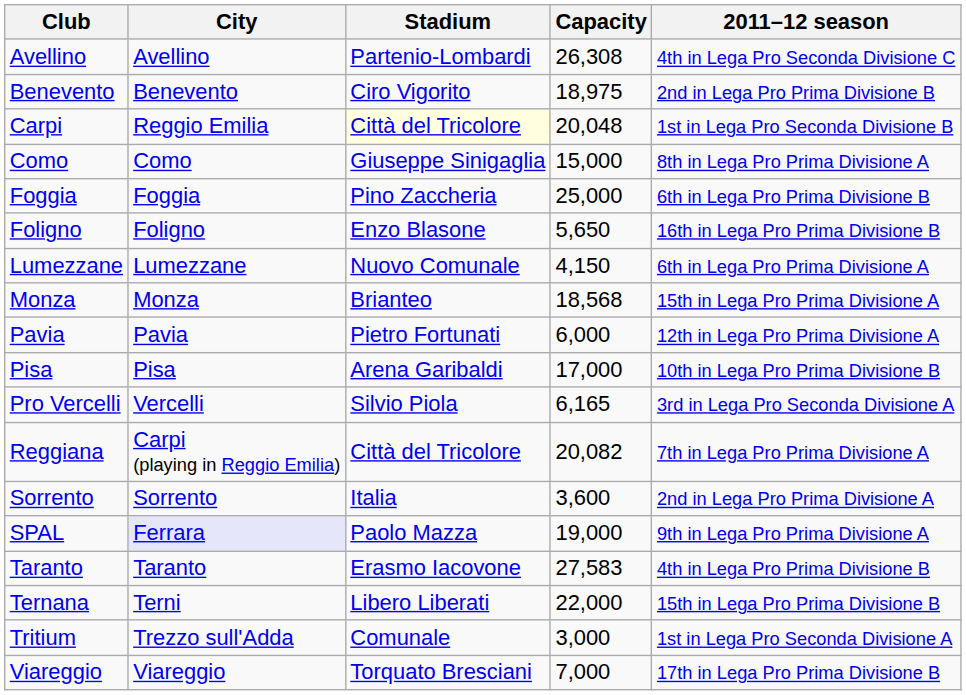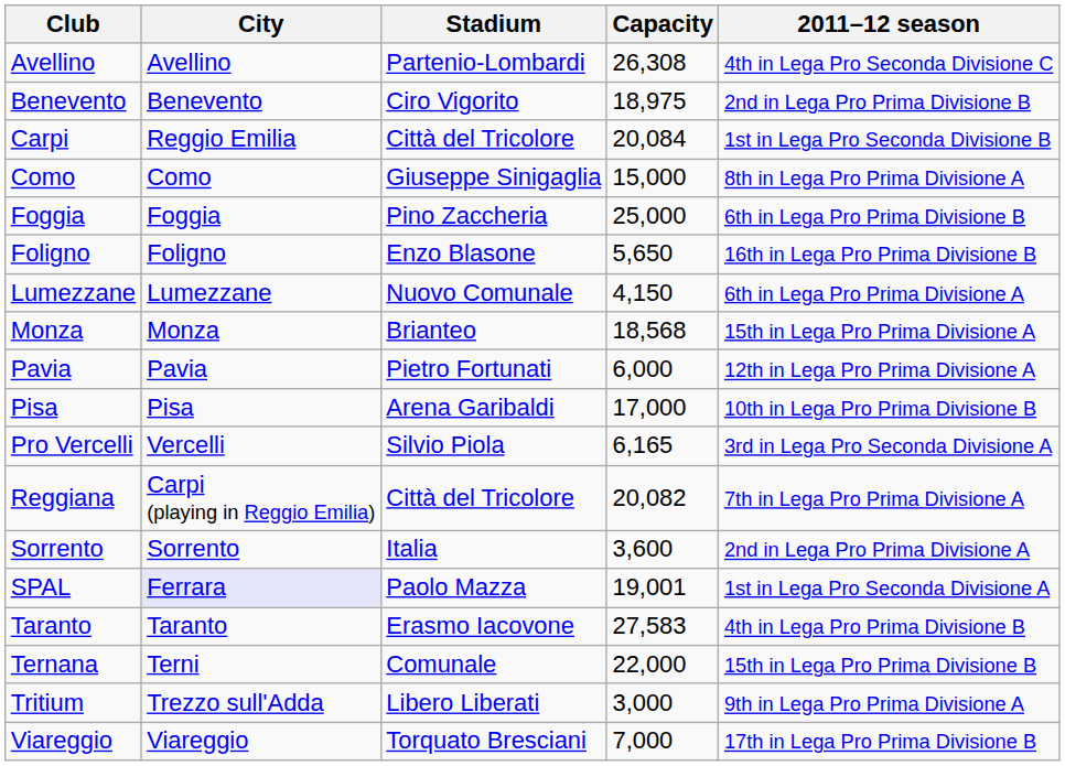Carpi | Stadium: lightyellow background -> no background
Carpi | Capacity: 20,048 -> 20,084
SPAL | Capacity: 19,000 -> 19,001
SPAL | 2011–12 season: 9th in Lega Pro Prima Divisione A -> 1st in Lega Pro Seconda Divisione A
Ternana | Stadium: Libero Liberati -> Comunale
Tritium | Stadium: Comunale -> Libero Liberati
Tritium | 2011–12 season: 1st in Lega Pro Seconda Divisione A -> 9th in Lega Pro Prima Divisione A
